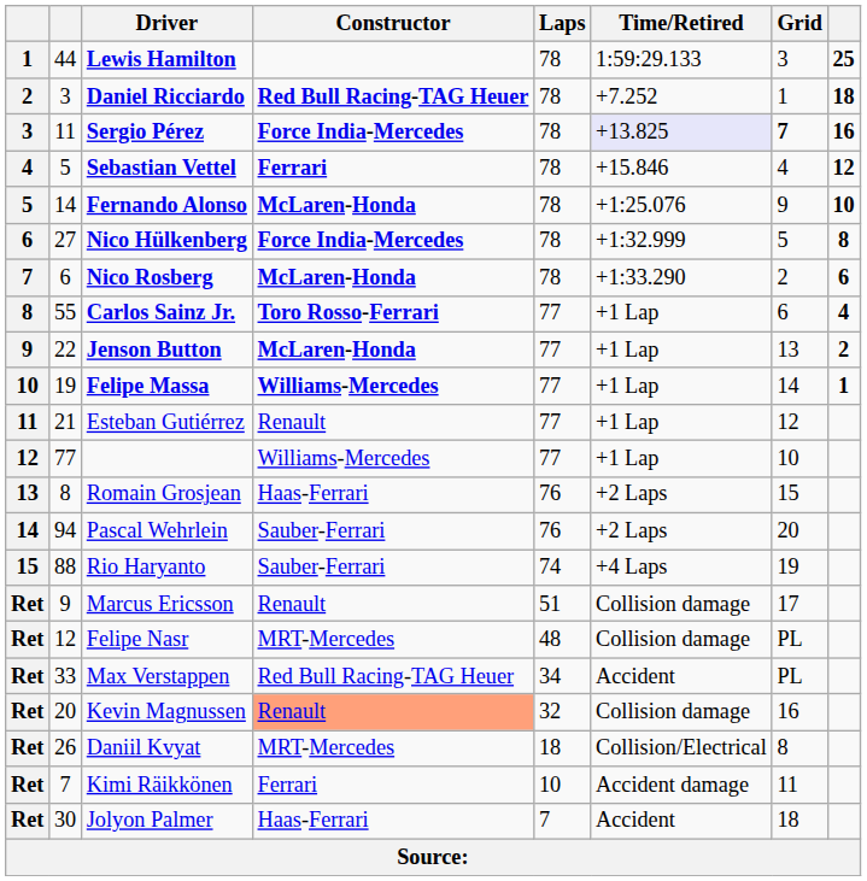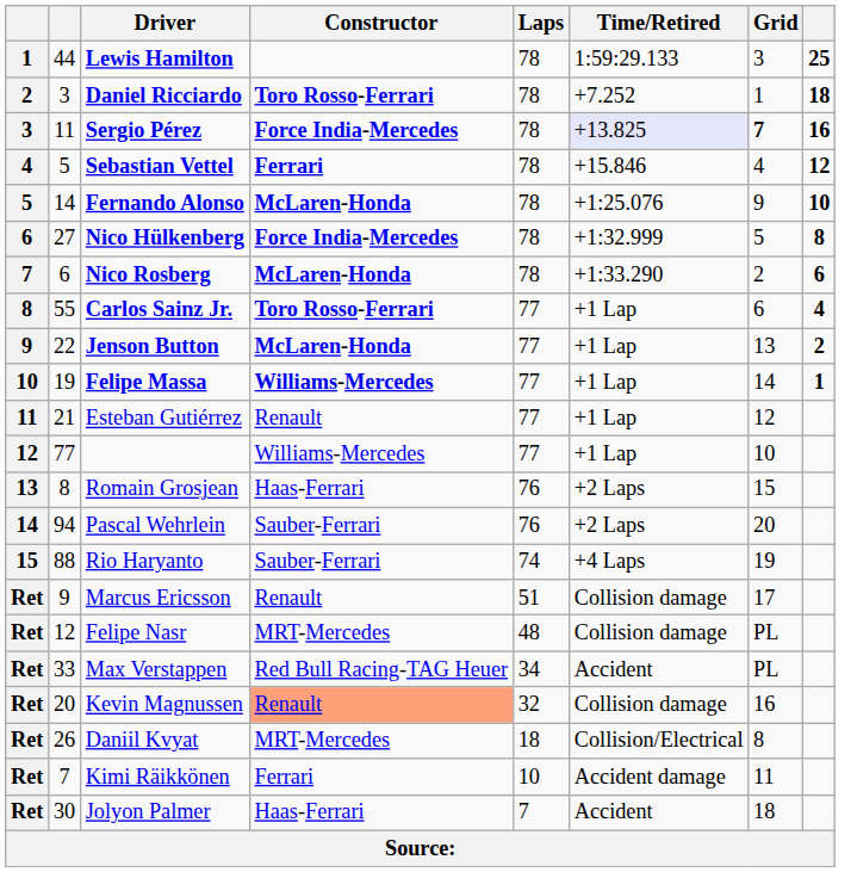Daniel Ricciardo | Constructor: Red Bull Racing-TAG Heuer -> Toro Rosso-Ferrari
